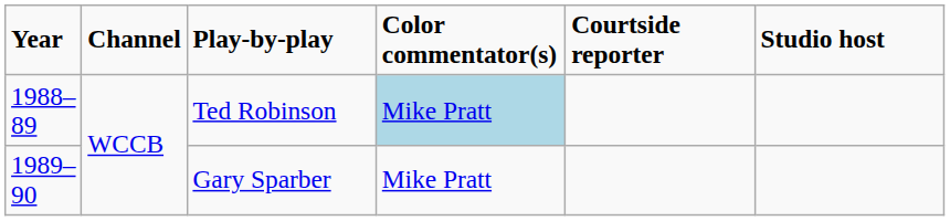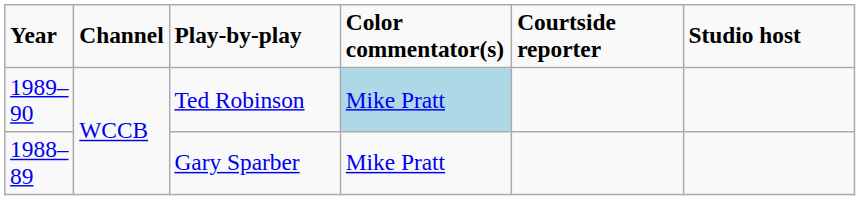Ted Robinson | Year: 1988–89 -> 1989–90
Gary Sparber | Year: 1989–90 -> 1988–89
